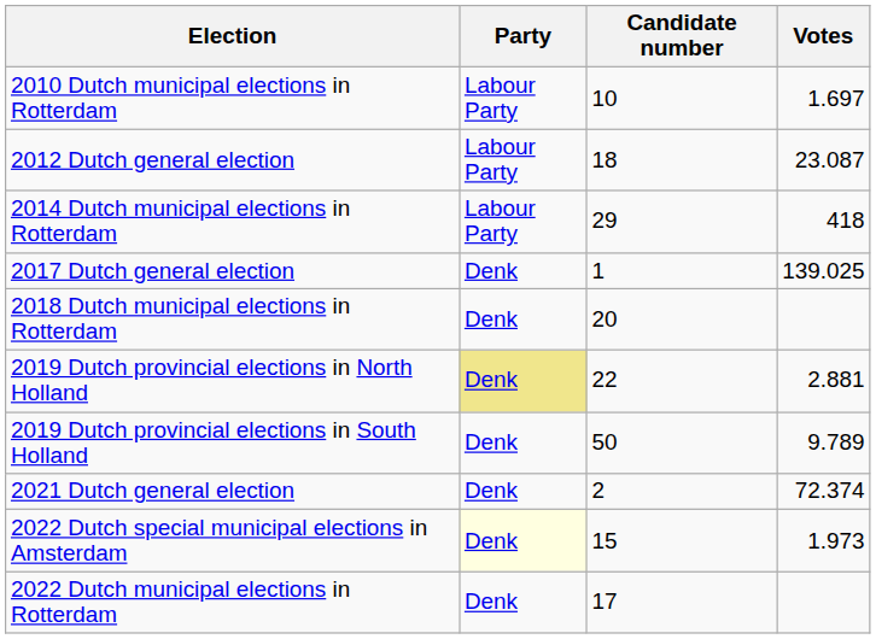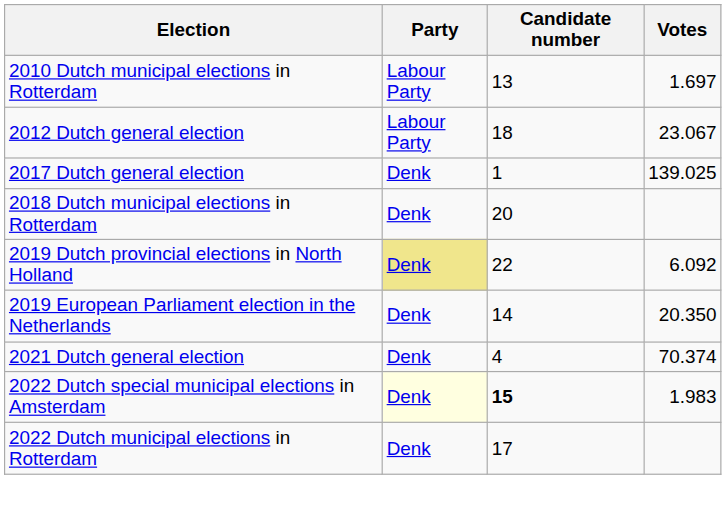2010 Dutch municipal elections in Rotterdam | Candidate number: 10 -> 13
2012 Dutch general election | Votes: 23.087 -> 23.067
- row: 2014 Dutch municipal elections in Rotterdam | Labour Party | 29 | 418
2019 Dutch provincial elections in North Holland | Votes: 2.881 -> 6.092
- row: 2019 Dutch provincial elections in South Holland | Denk | 50 | 9.789
+ row: 2019 European Parliament election in the Netherlands | Denk | 14 | 20.350
2021 Dutch general election | Candidate number: 2 -> 4
2021 Dutch general election | Votes: 72.374 -> 70.374
2022 Dutch special municipal elections in Amsterdam | Candidate number: normal -> bold
2022 Dutch special municipal elections in Amsterdam | Votes: 1.973 -> 1.983
